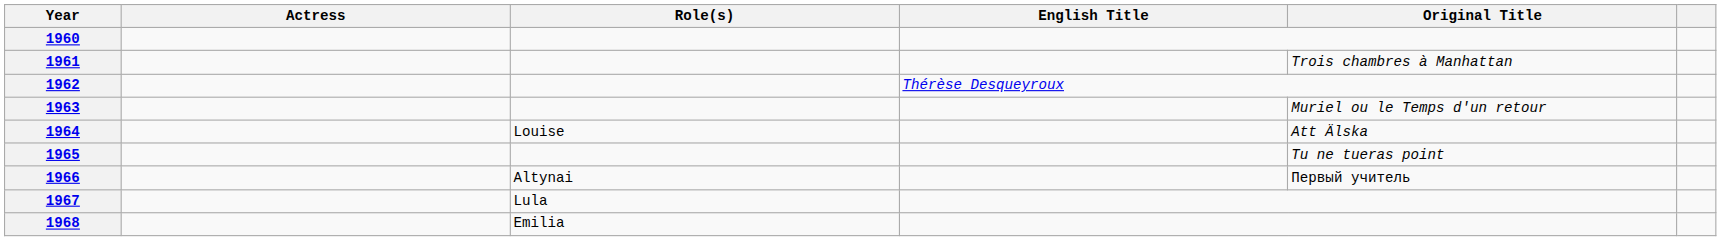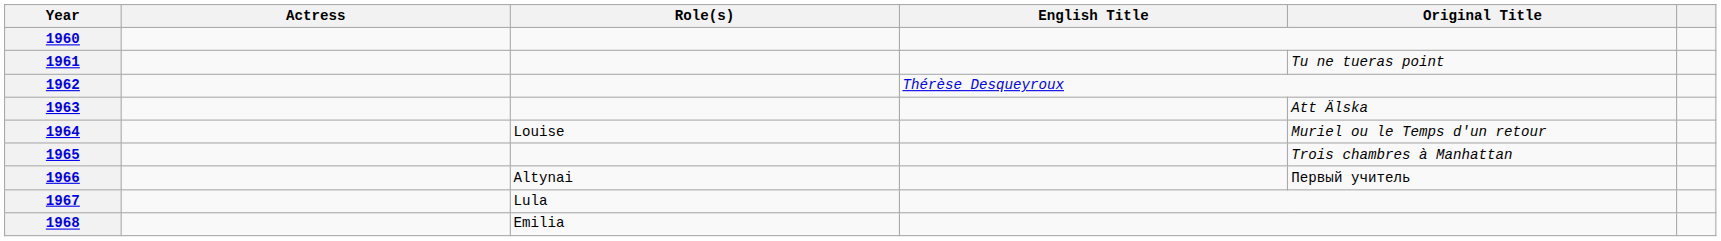1961 | Original Title: Trois chambres à Manhattan -> Tu ne tueras point
1963 | Original Title: Muriel ou le Temps d'un retour -> Att Älska
1964 | Original Title: Att Älska -> Muriel ou le Temps d'un retour
1965 | Original Title: Tu ne tueras point -> Trois chambres à Manhattan
